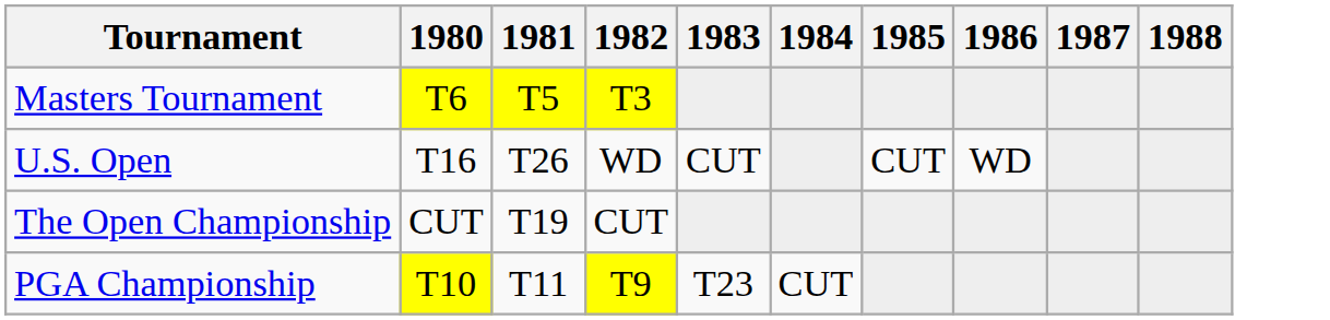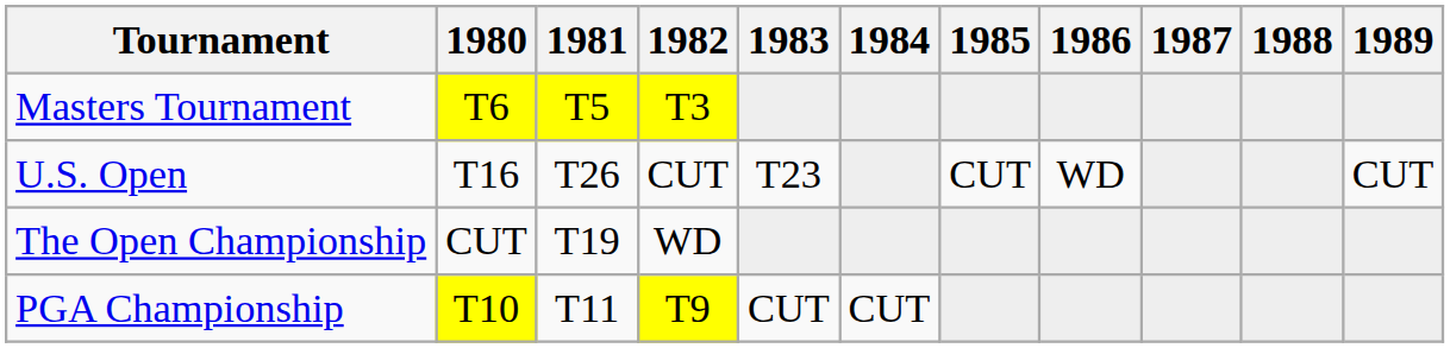+ column: 1989 | CUT
U.S. Open | 1982: WD -> CUT
U.S. Open | 1983: CUT -> T23
The Open Championship | 1982: CUT -> WD
PGA Championship | 1983: T23 -> CUT
